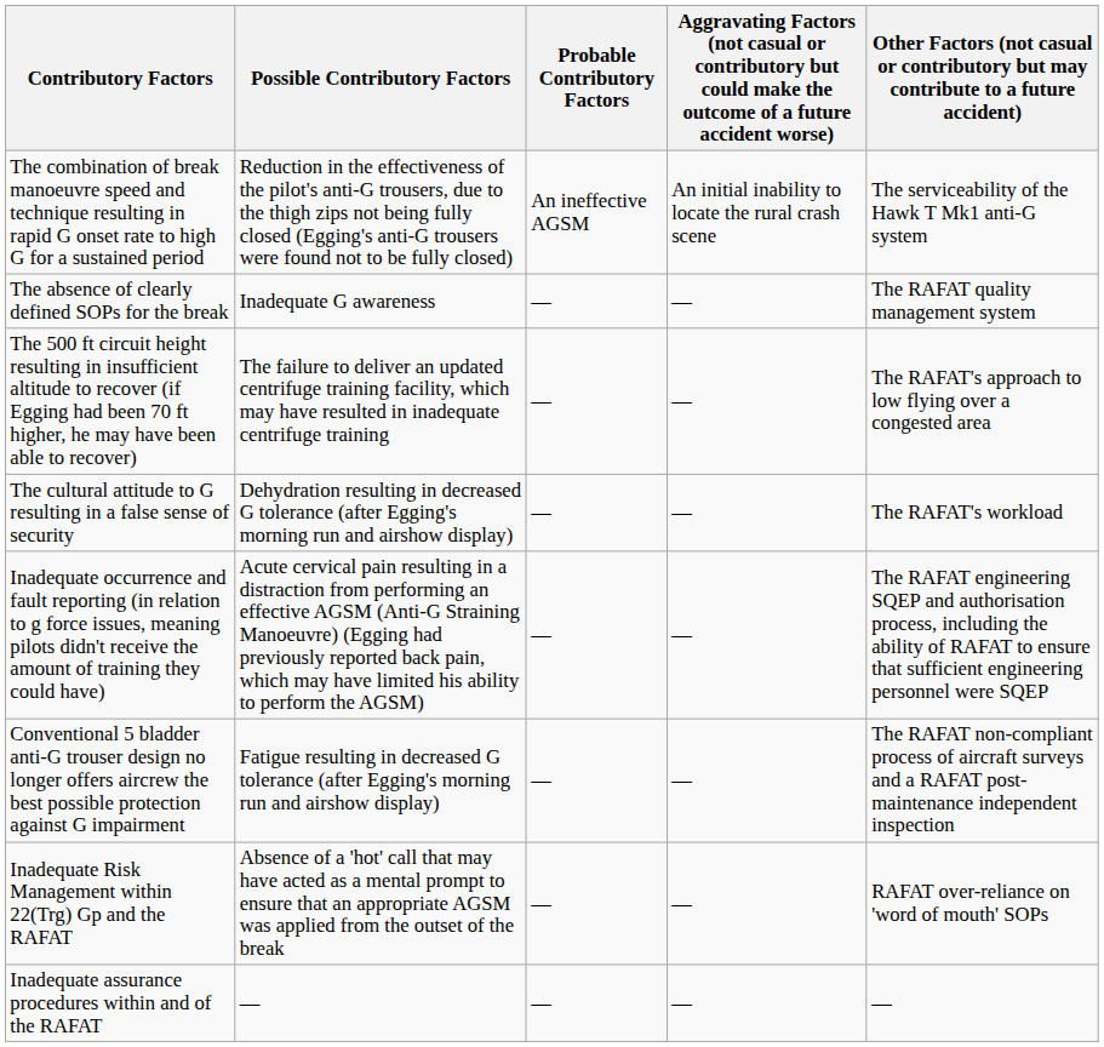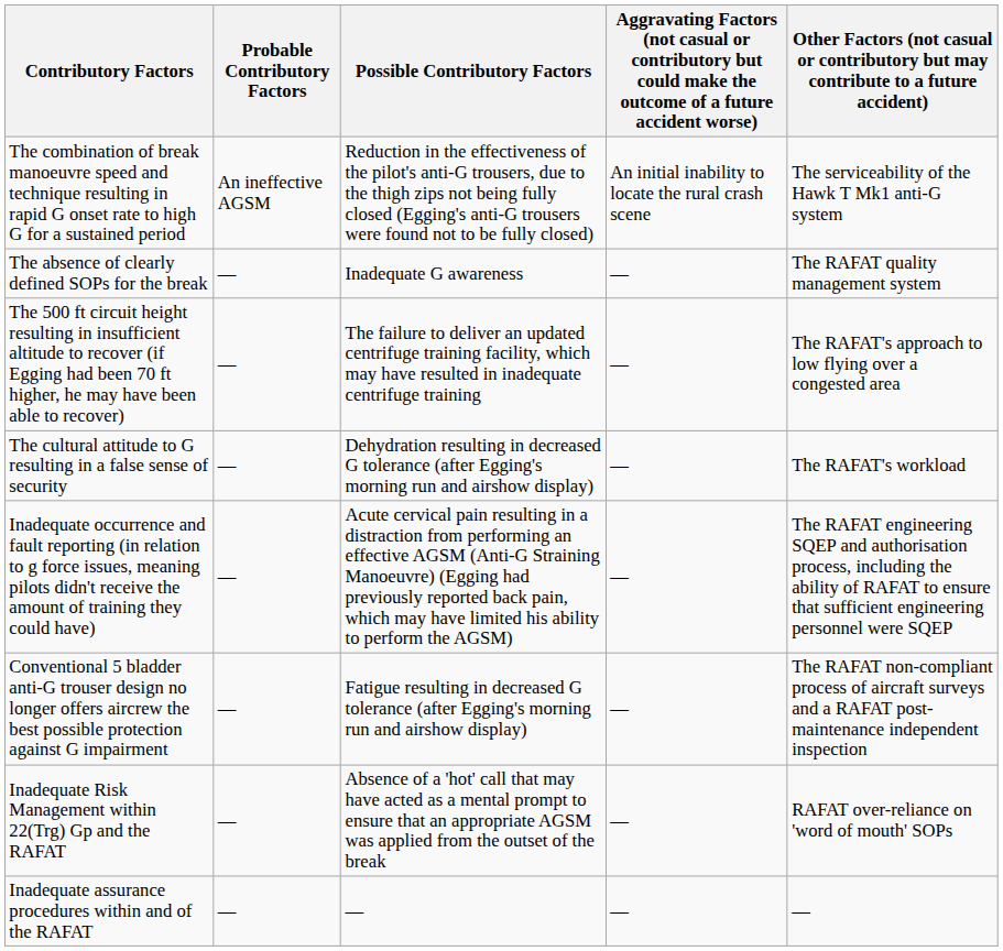columns swapped: Probable Contributory Factors <-> Possible Contributory Factors
